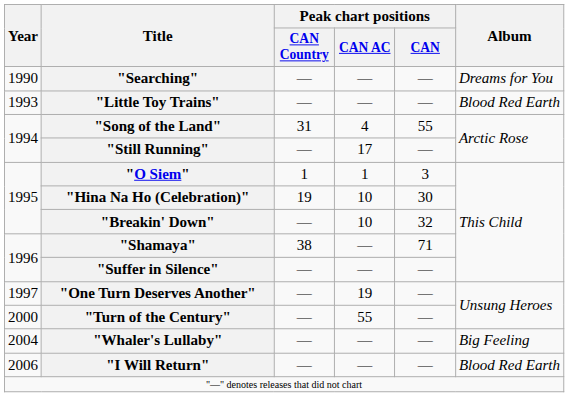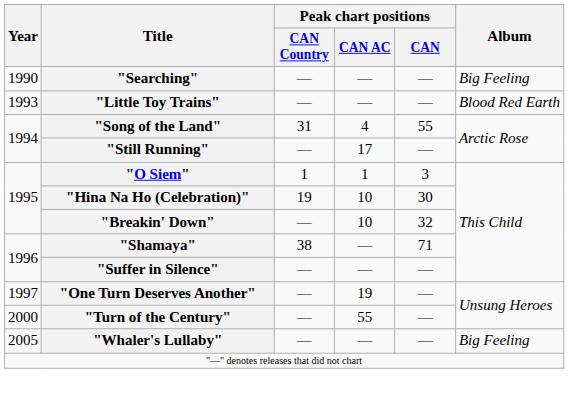"Searching" | Album: Dreams for You -> Big Feeling
"Whaler's Lullaby" | Year: 2004 -> 2005
- row: 2006 | "I Will Return" | — | — | — | Blood Red Earth
